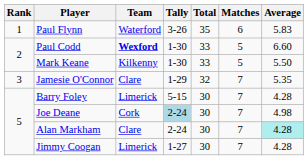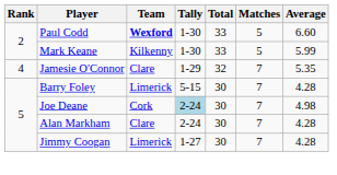- row: 1 | Paul Flynn | Waterford | 3-26 | 35 | 6 | 5.83
Mark Keane | Average: 5.50 -> 5.99
Jamesie O'Connor | Rank: 3 -> 4
Alan Markham | Average: paleturquoise background -> no background
